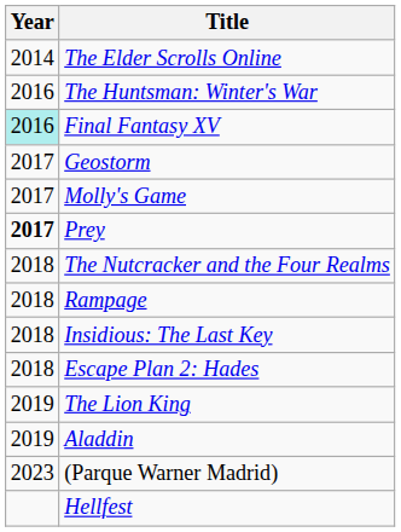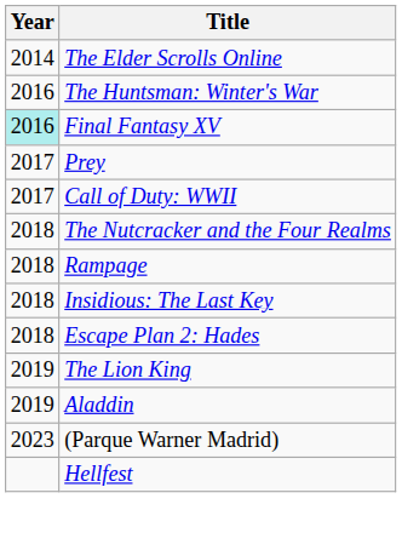- row: 2017 | Geostorm
- row: 2017 | Molly's Game
Prey | Year: bold -> normal
+ row: 2017 | Call of Duty: WWII
